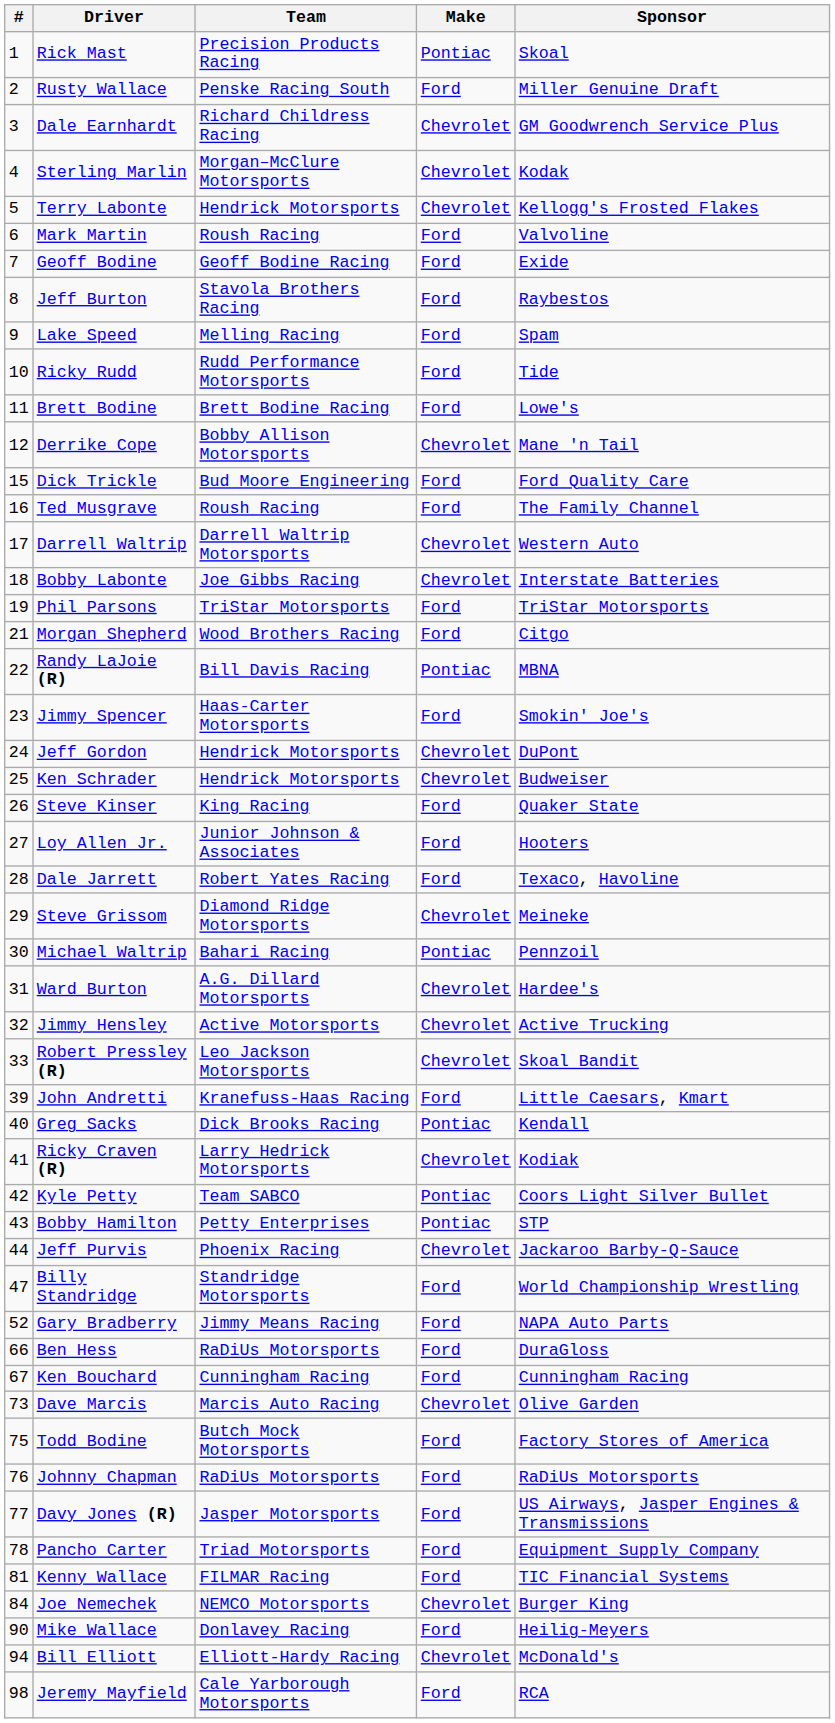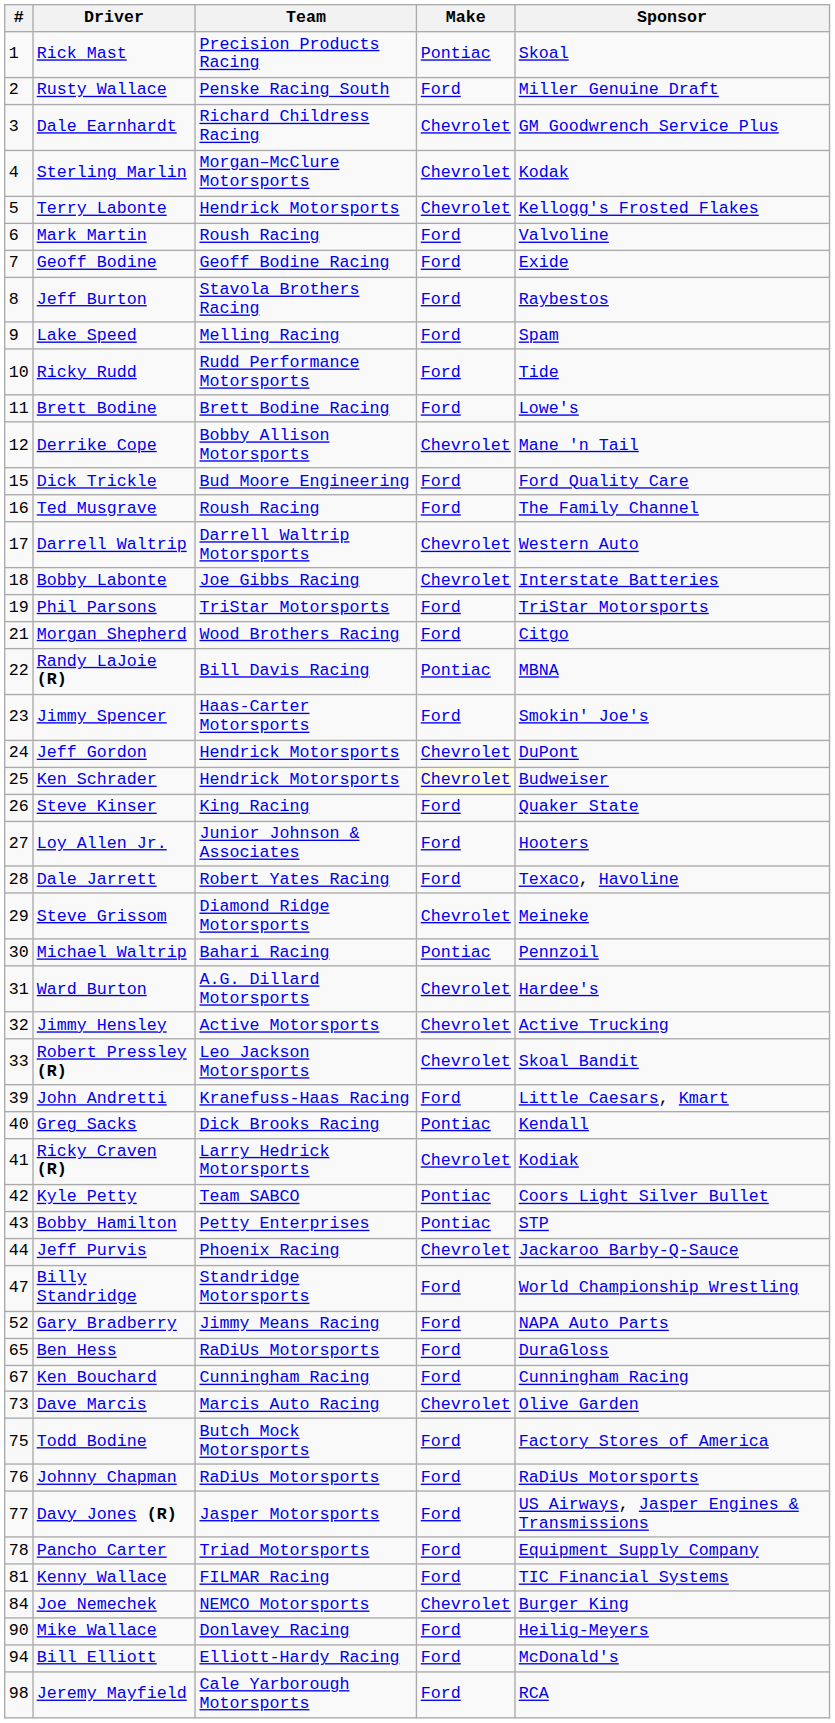Ken Schrader | Make: no background -> lightyellow background
Ben Hess | #: 66 -> 65
Bill Elliott | Make: Chevrolet -> Ford
